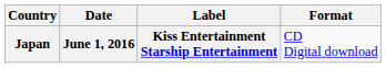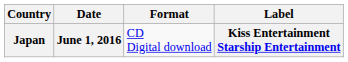columns swapped: Format <-> Label
